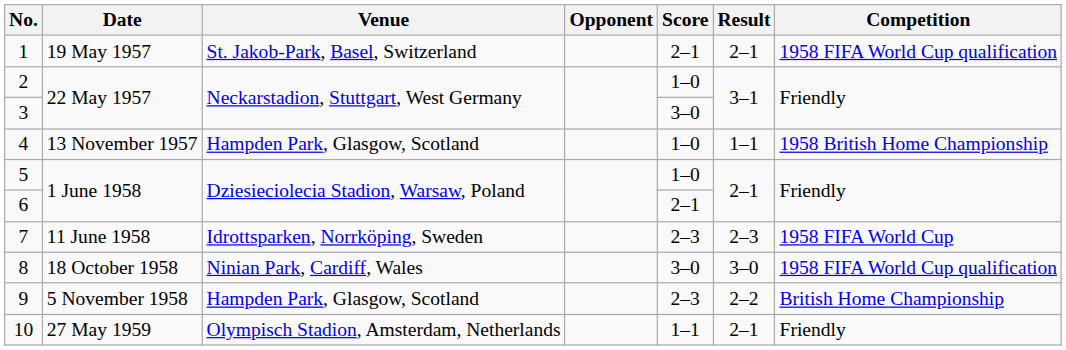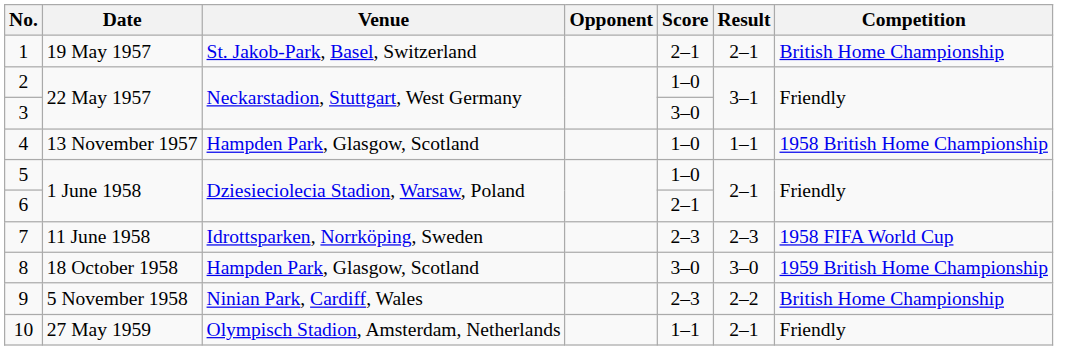1 | Competition: 1958 FIFA World Cup qualification -> British Home Championship
8 | Venue: Ninian Park, Cardiff, Wales -> Hampden Park, Glasgow, Scotland
8 | Competition: 1958 FIFA World Cup qualification -> 1959 British Home Championship
9 | Venue: Hampden Park, Glasgow, Scotland -> Ninian Park, Cardiff, Wales
